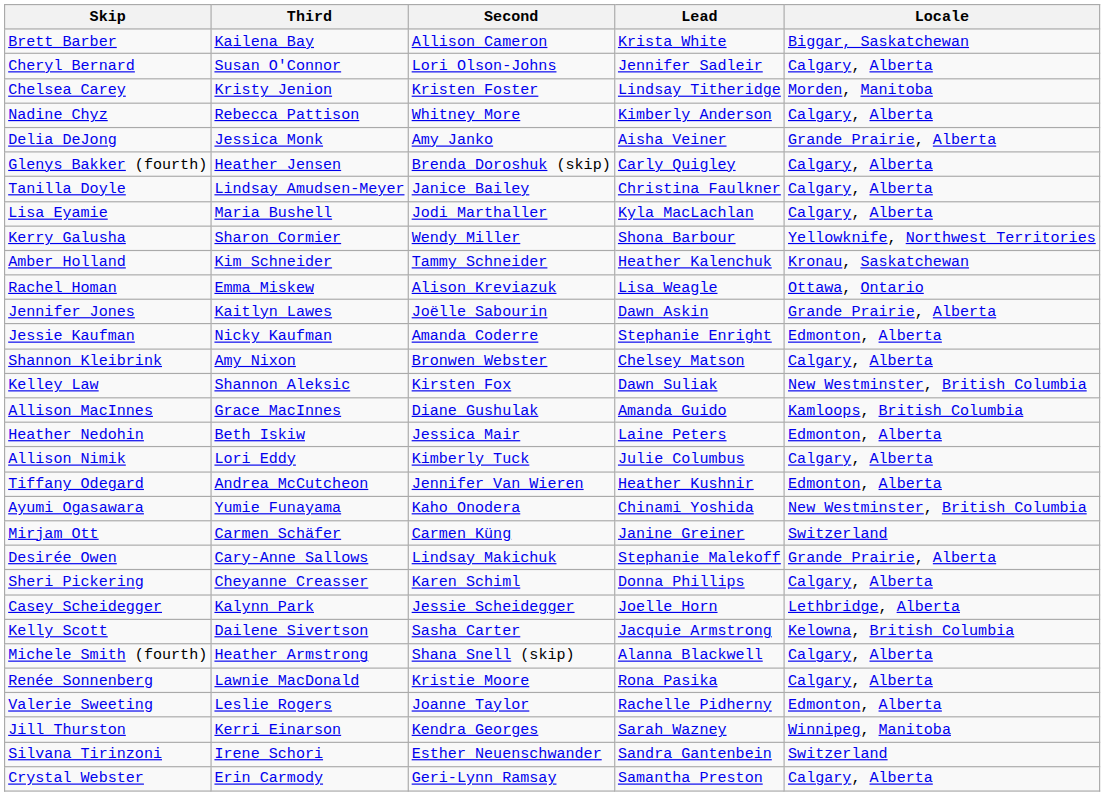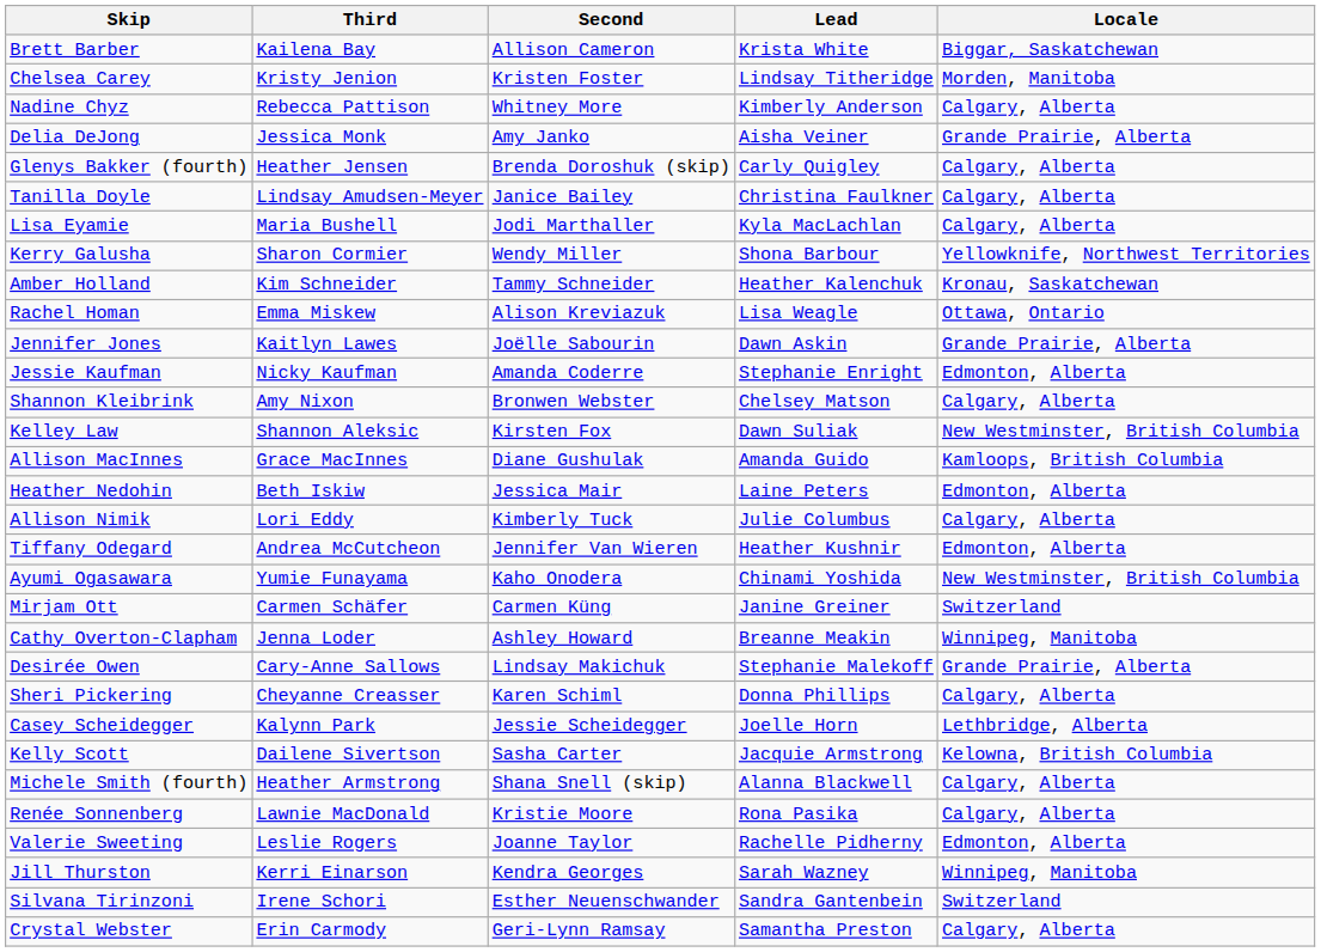- row: Cheryl Bernard | Susan O'Connor | Lori Olson-Johns | Jennifer Sadleir | Calgary, Alberta
+ row: Cathy Overton-Clapham | Jenna Loder | Ashley Howard | Breanne Meakin | Winnipeg, Manitoba
